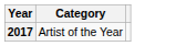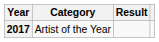+ column: Result
